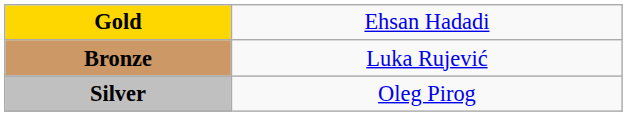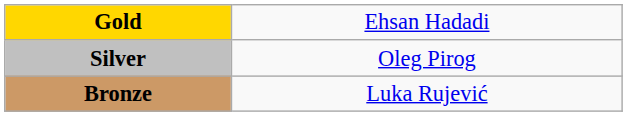rows swapped: Silver <-> Bronze
